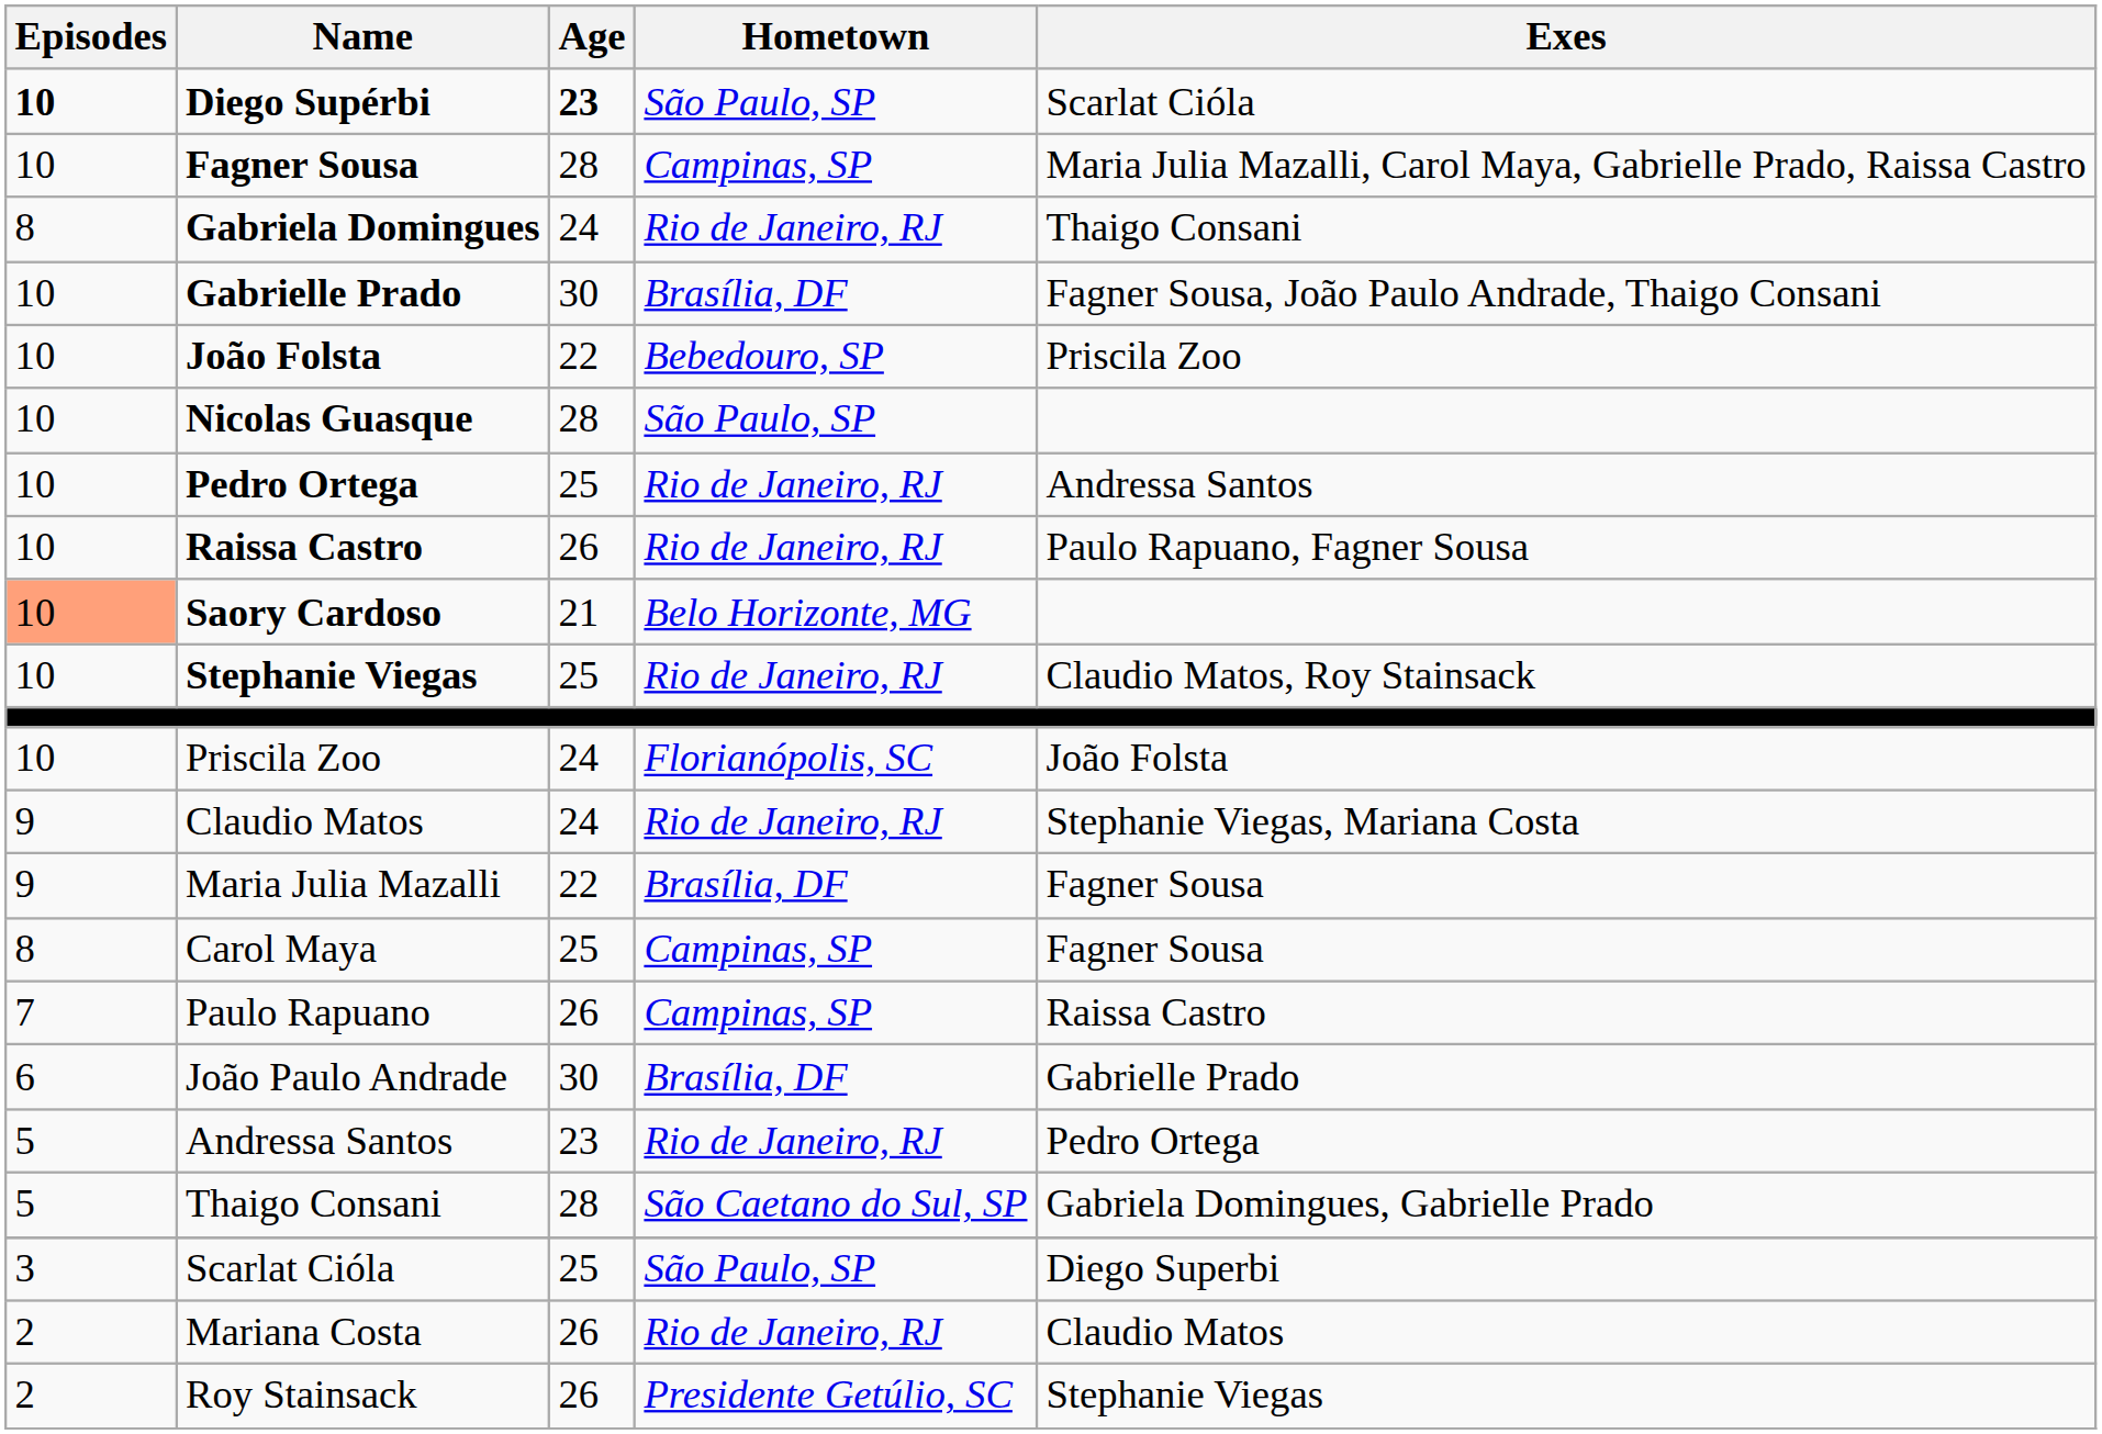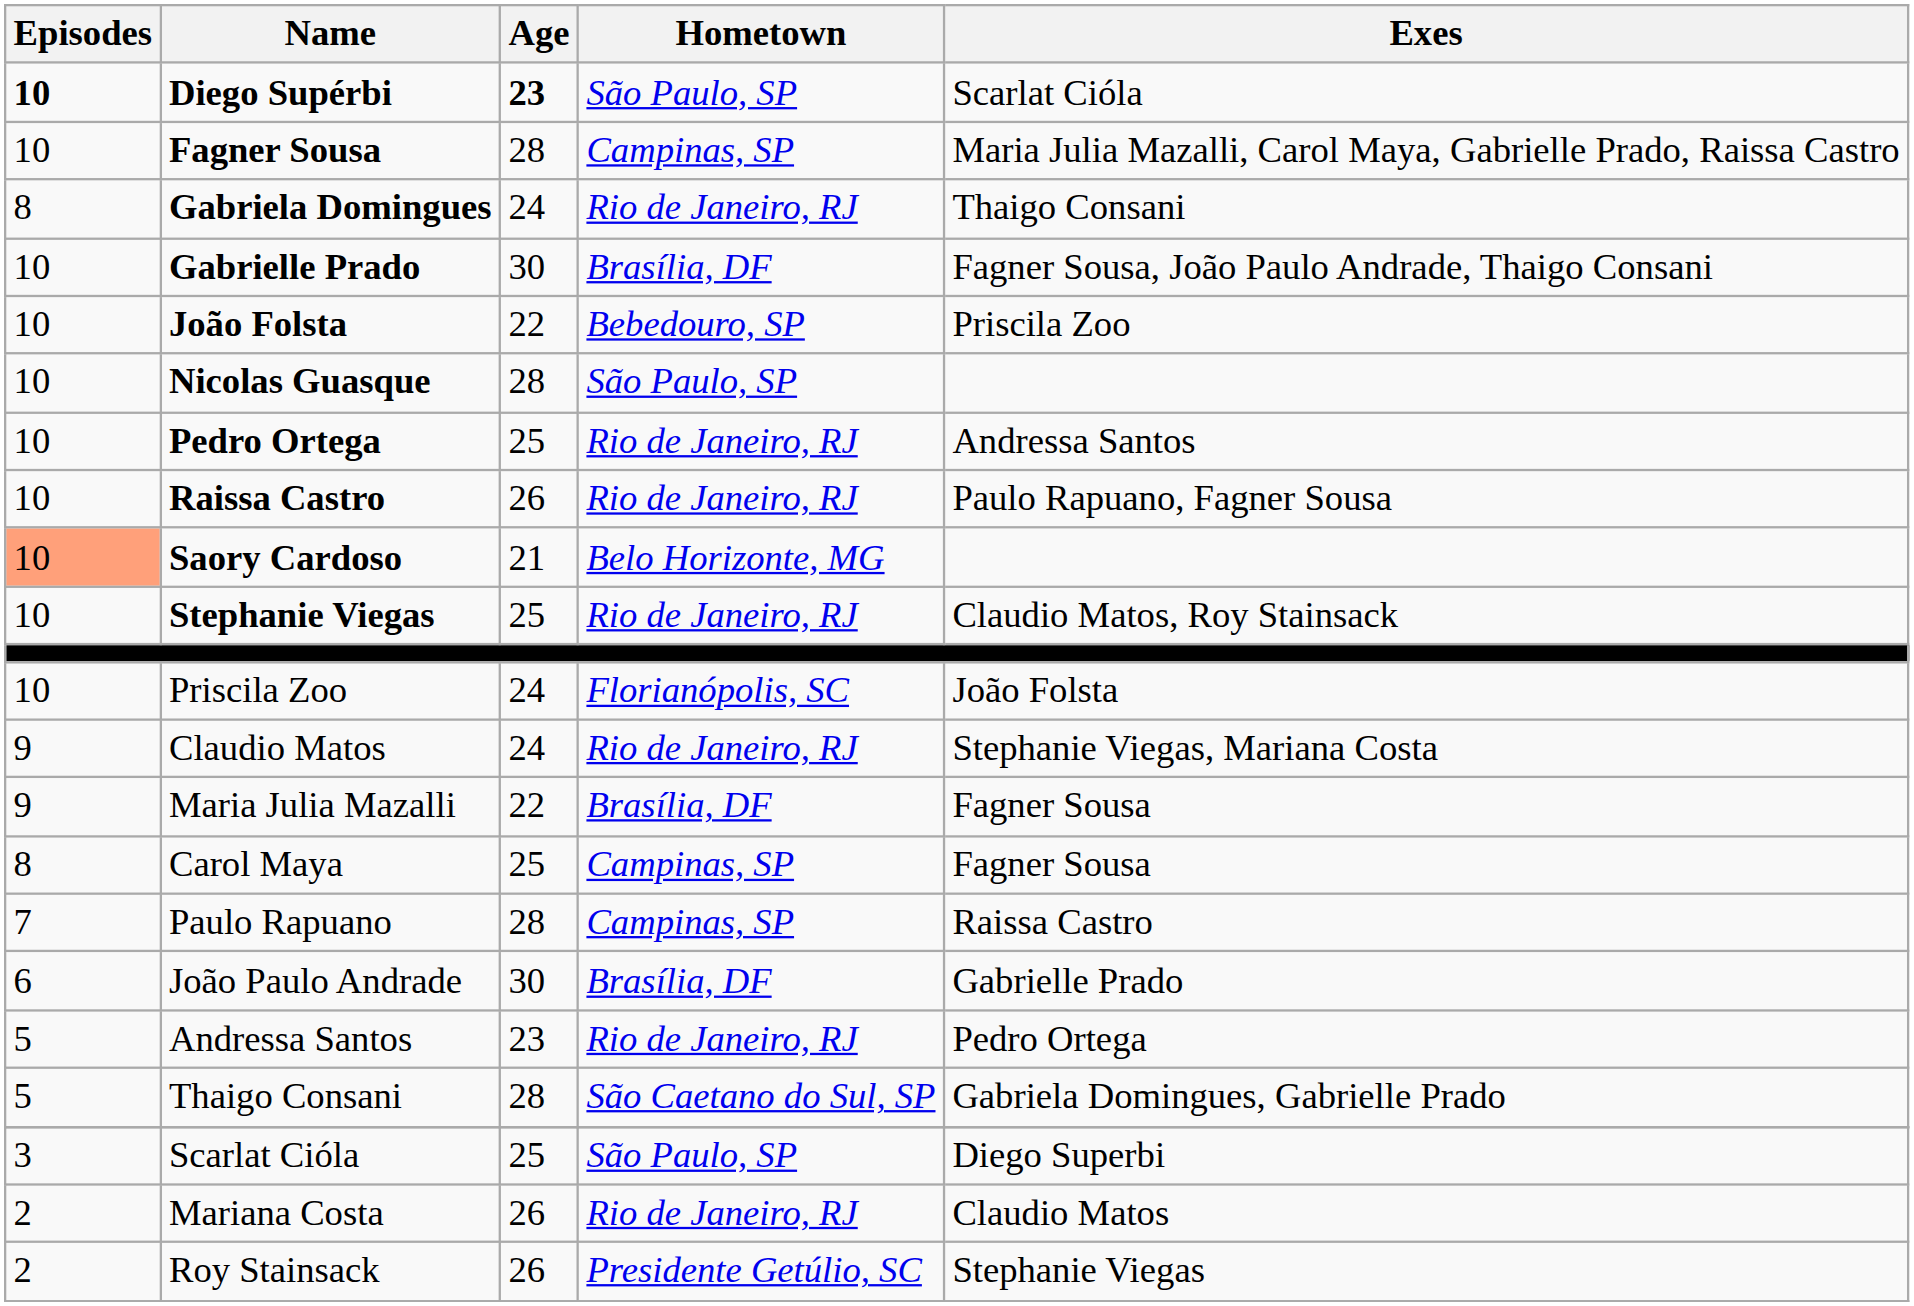Paulo Rapuano | Age: 26 -> 28
